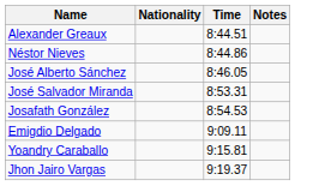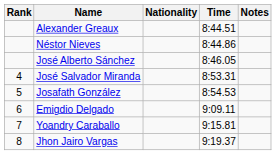+ column: Rank | 4 | 5 | 6 | 7 | 8
